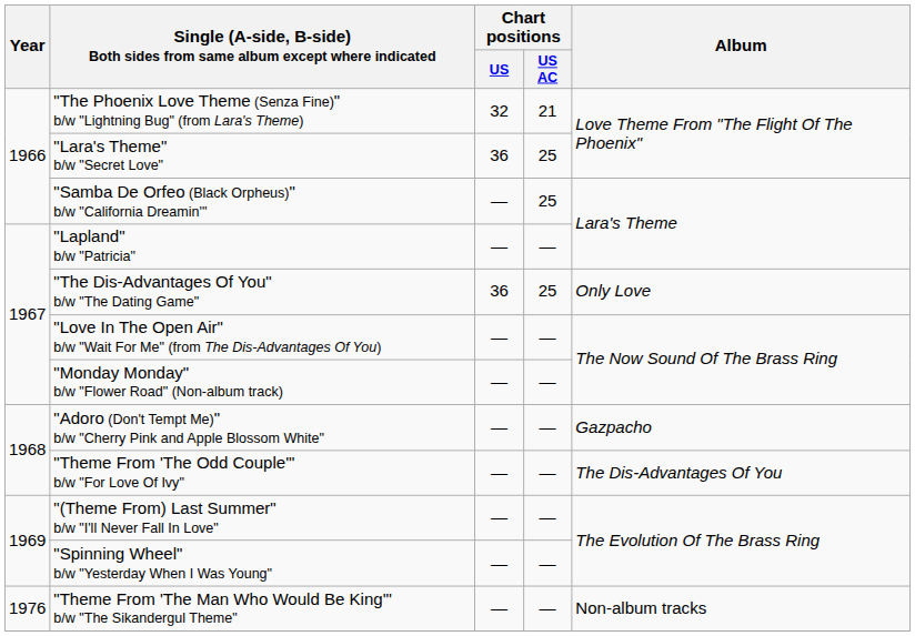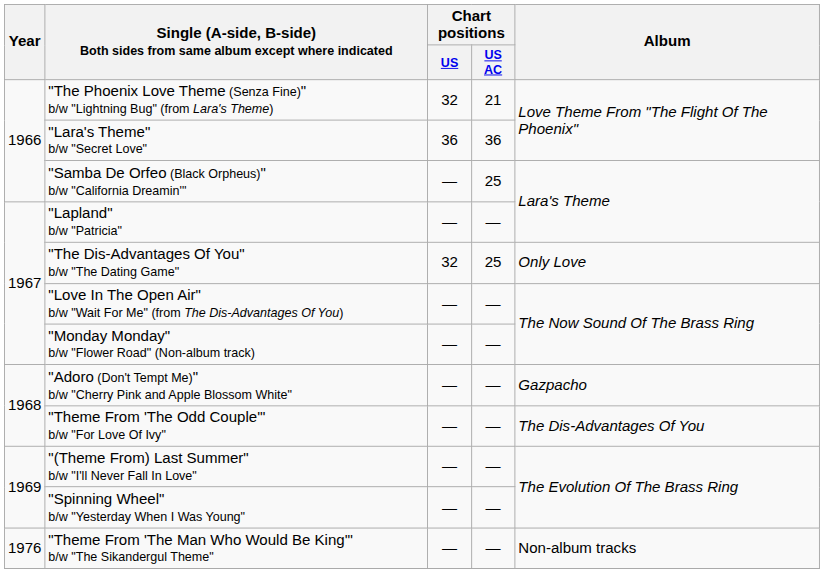"Lara's Theme" b/w "Secret Love" | Chart positions / US AC: 25 -> 36
"The Dis-Advantages Of You" b/w "The Dating Game" | Chart positions / US: 36 -> 32
